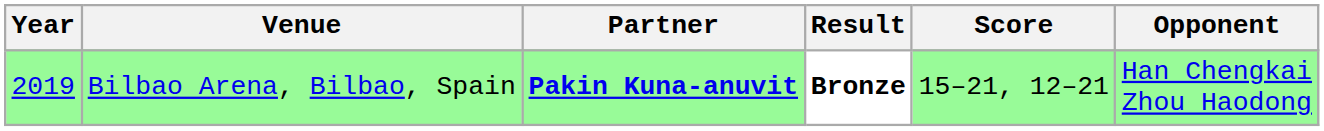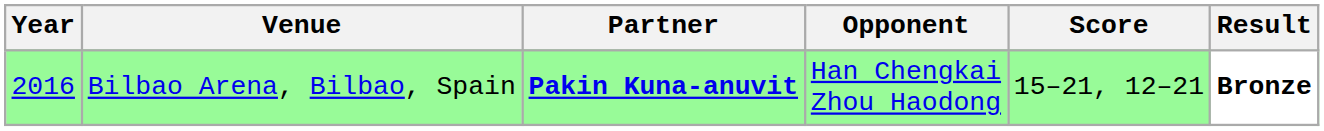columns swapped: Opponent <-> Result
Bilbao Arena, Bilbao, Spain | Year: 2019 -> 2016
